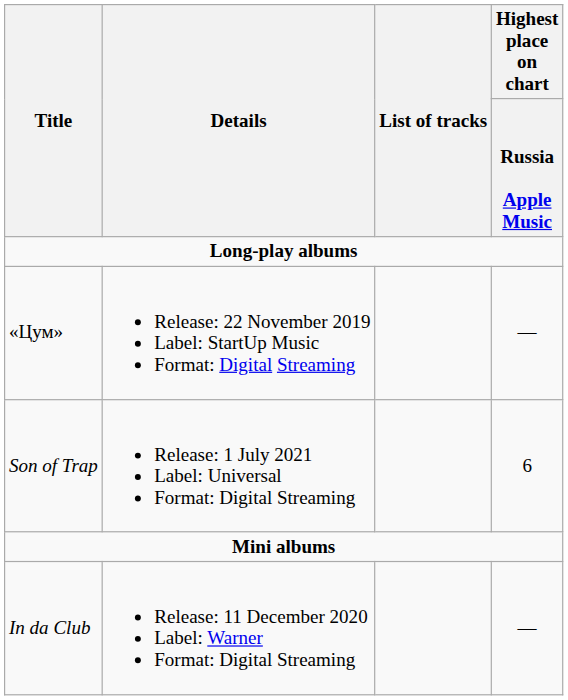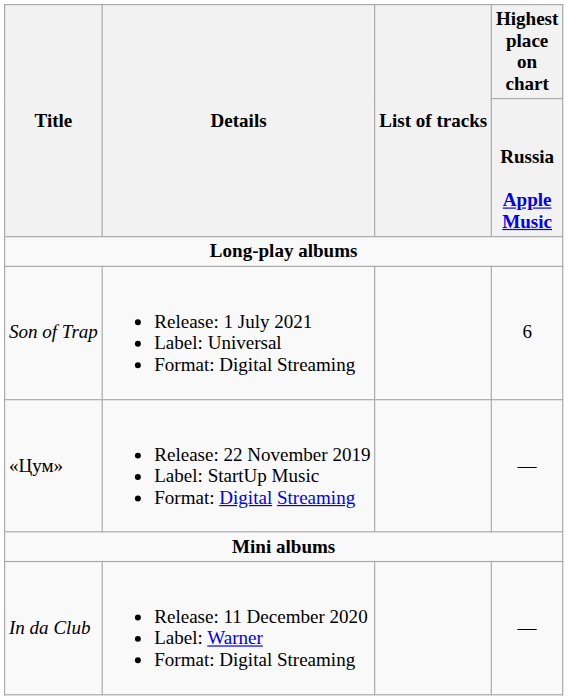rows swapped: «Цум» <-> Son of Trap
